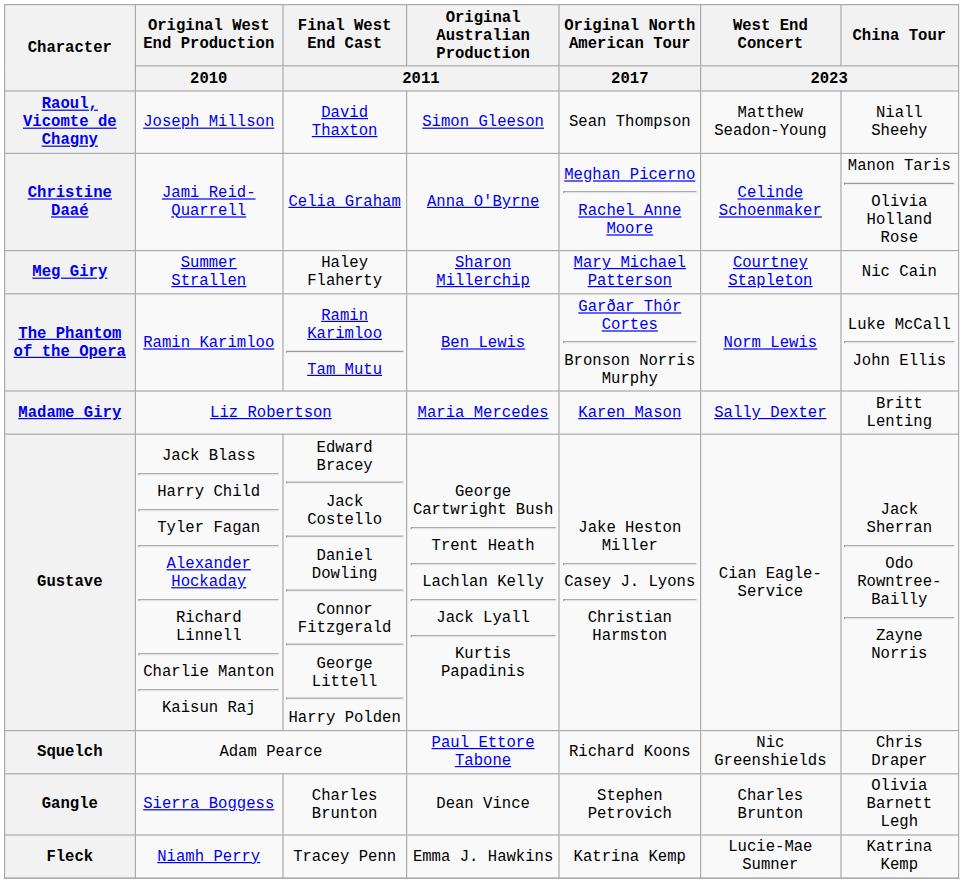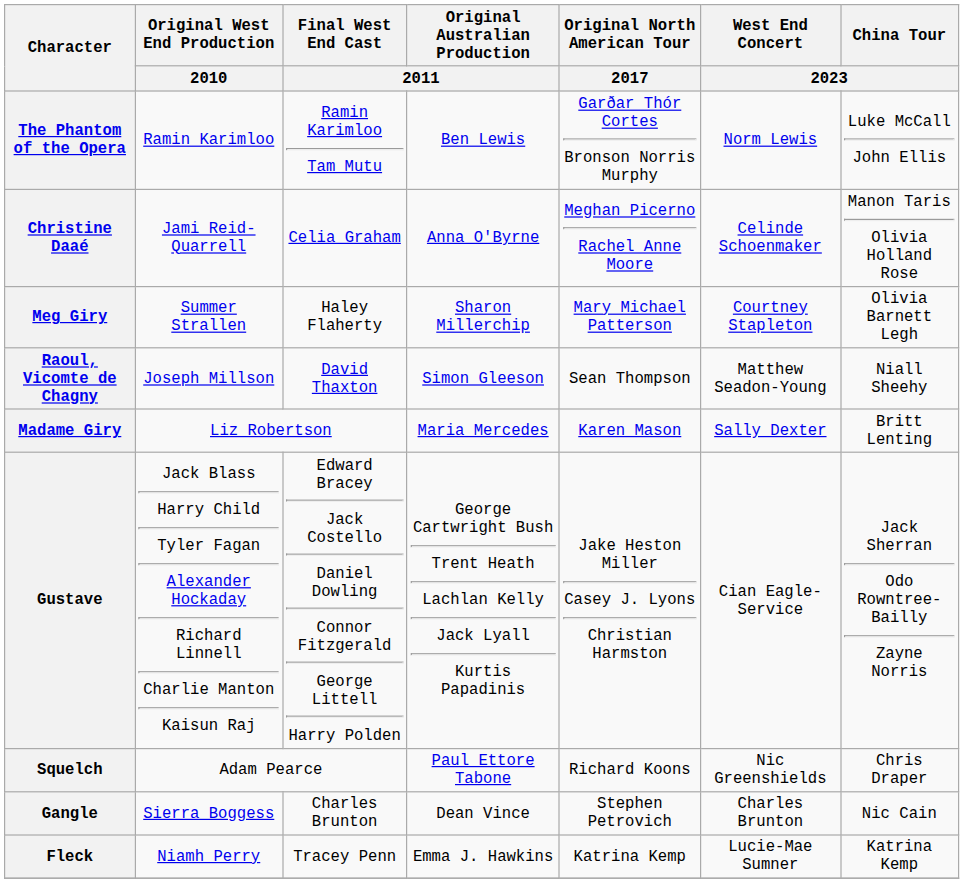rows swapped: The Phantom of the Opera <-> Raoul, Vicomte de Chagny
Meg Giry | China Tour / 2023: Nic Cain -> Olivia Barnett Legh
Gangle | China Tour / 2023: Olivia Barnett Legh -> Nic Cain
